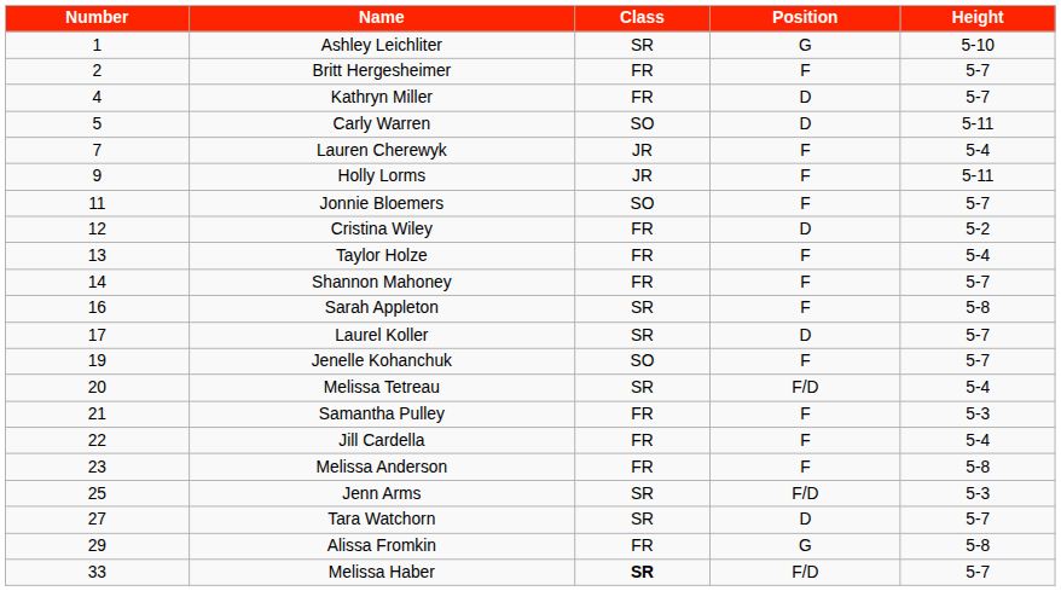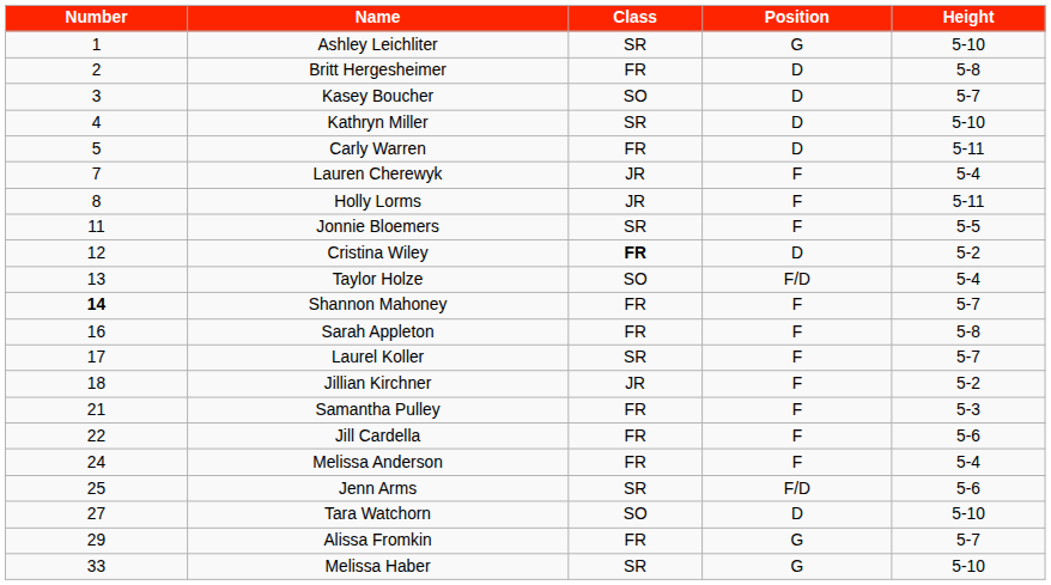Britt Hergesheimer | Position: F -> D
Britt Hergesheimer | Height: 5-7 -> 5-8
+ row: 3 | Kasey Boucher | SO | D | 5-7
Kathryn Miller | Class: FR -> SR
Kathryn Miller | Height: 5-7 -> 5-10
Carly Warren | Class: SO -> FR
Holly Lorms | Number: 9 -> 8
Jonnie Bloemers | Class: SO -> SR
Jonnie Bloemers | Height: 5-7 -> 5-5
Cristina Wiley | Class: normal -> bold
Taylor Holze | Class: FR -> SO
Taylor Holze | Position: F -> F/D
Shannon Mahoney | Number: normal -> bold
Sarah Appleton | Class: SR -> FR
Laurel Koller | Position: D -> F
+ row: 18 | Jillian Kirchner | JR | F | 5-2
- row: 19 | Jenelle Kohanchuk | SO | F | 5-7
- row: 20 | Melissa Tetreau | SR | F/D | 5-4
Jill Cardella | Height: 5-4 -> 5-6
Melissa Anderson | Number: 23 -> 24
Melissa Anderson | Height: 5-8 -> 5-4
Jenn Arms | Height: 5-3 -> 5-6
Tara Watchorn | Class: SR -> SO
Tara Watchorn | Height: 5-7 -> 5-10
Alissa Fromkin | Height: 5-8 -> 5-7
Melissa Haber | Class: bold -> normal
Melissa Haber | Position: F/D -> G
Melissa Haber | Height: 5-7 -> 5-10
